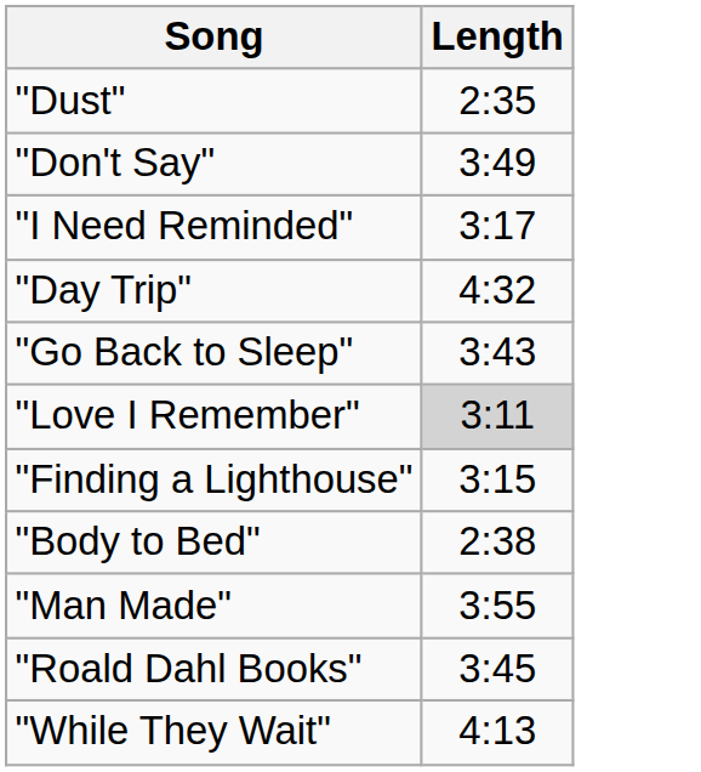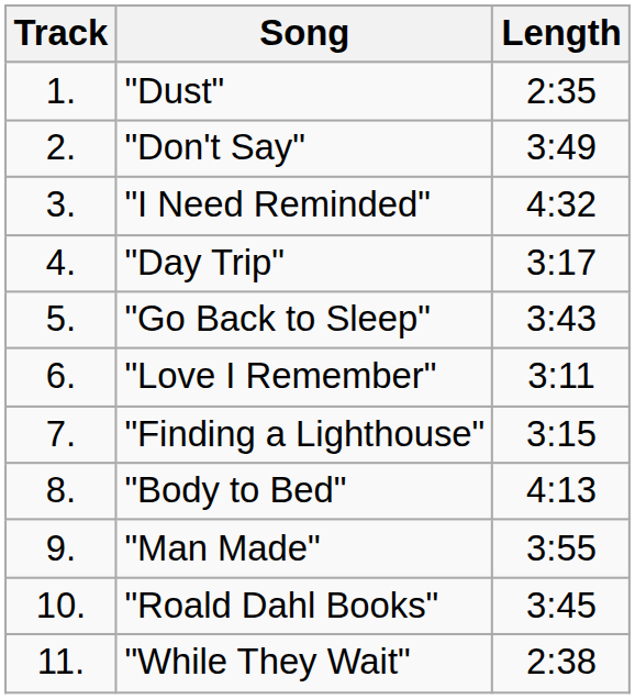+ column: Track | 1. | 2. | 3. | 4. | 5. | 6. | 7. | 8. | 9. | 10. | 11.
"I Need Reminded" | Length: 3:17 -> 4:32
"Day Trip" | Length: 4:32 -> 3:17
"Love I Remember" | Length: lightgrey background -> no background
"Body to Bed" | Length: 2:38 -> 4:13
"While They Wait" | Length: 4:13 -> 2:38
